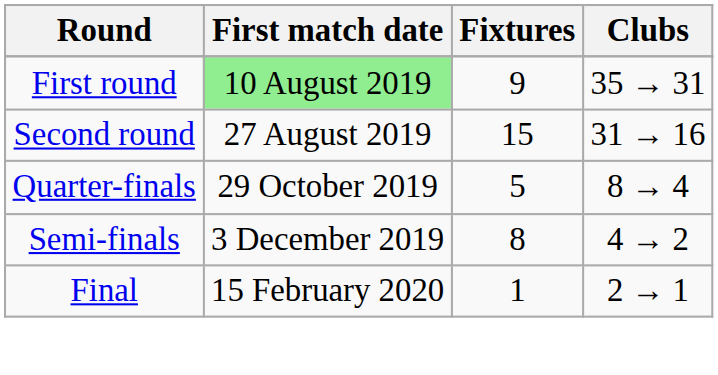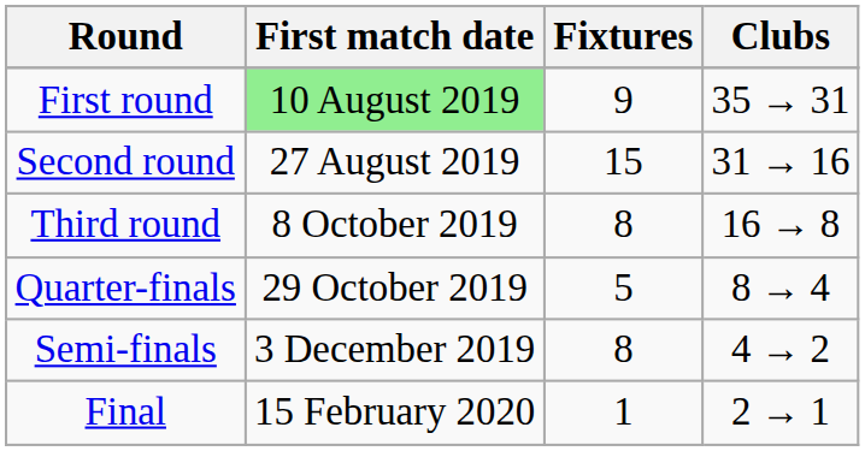+ row: Third round | 8 October 2019 | 8 | 16 → 8
